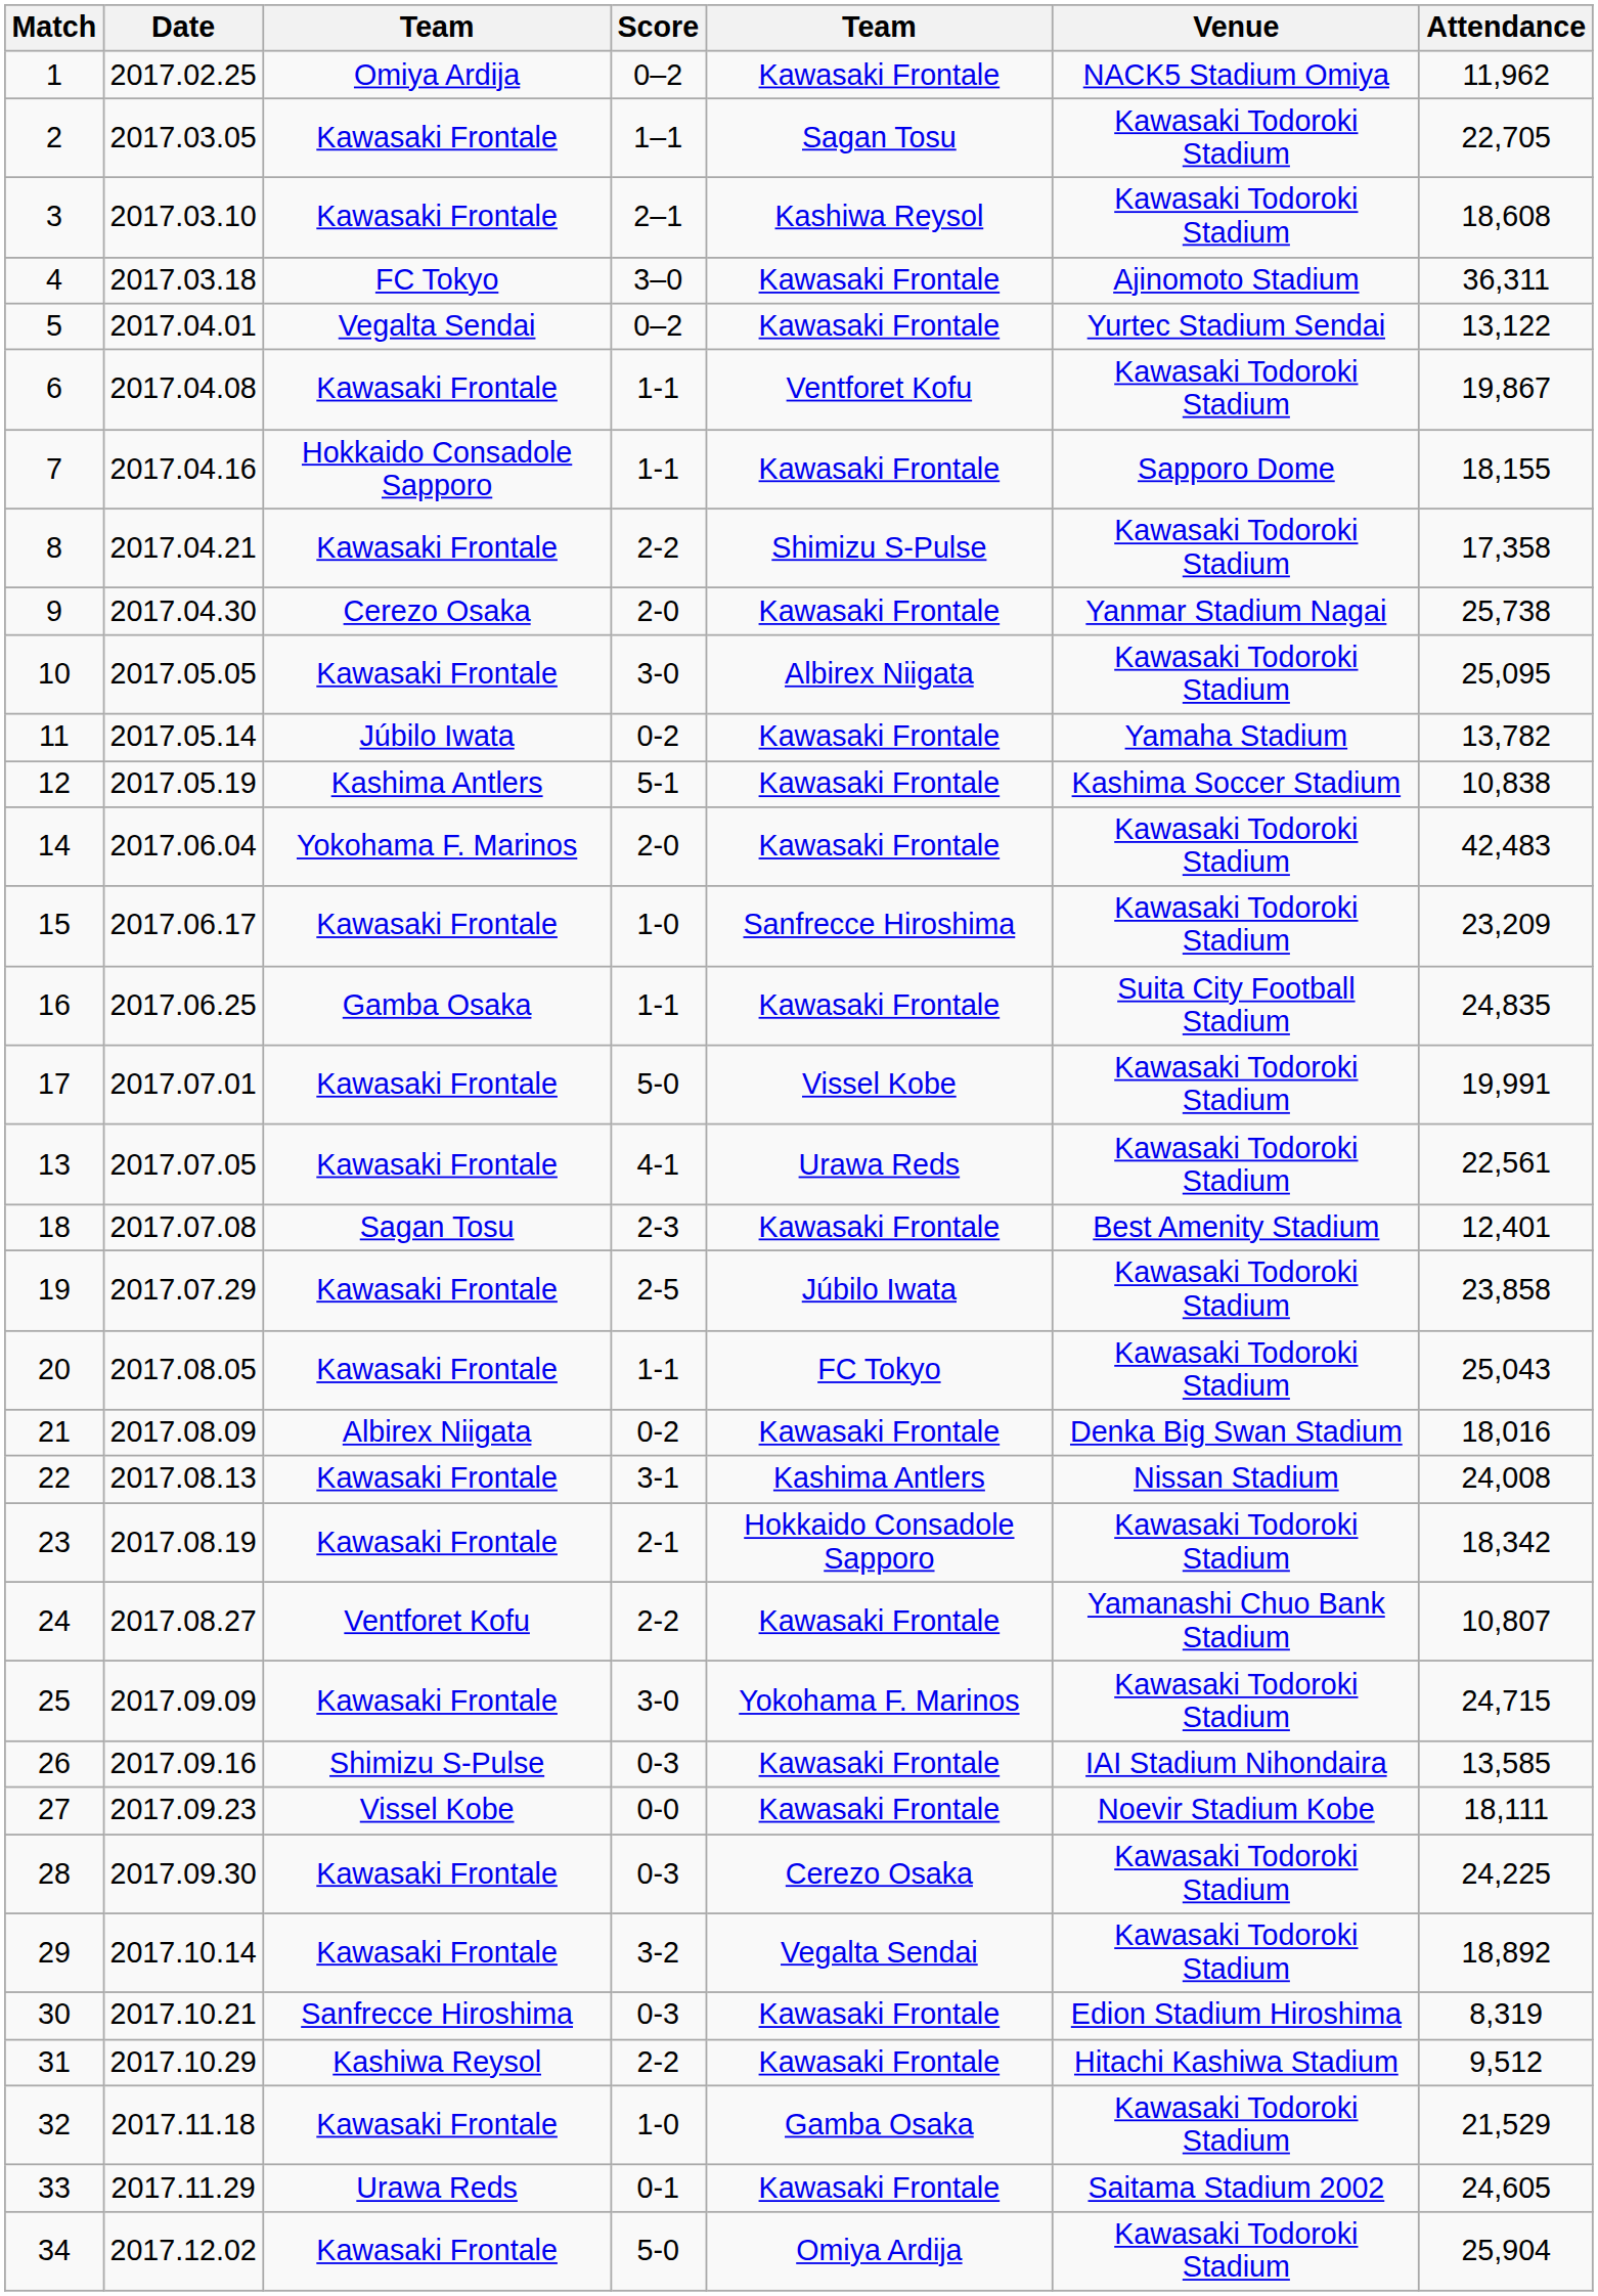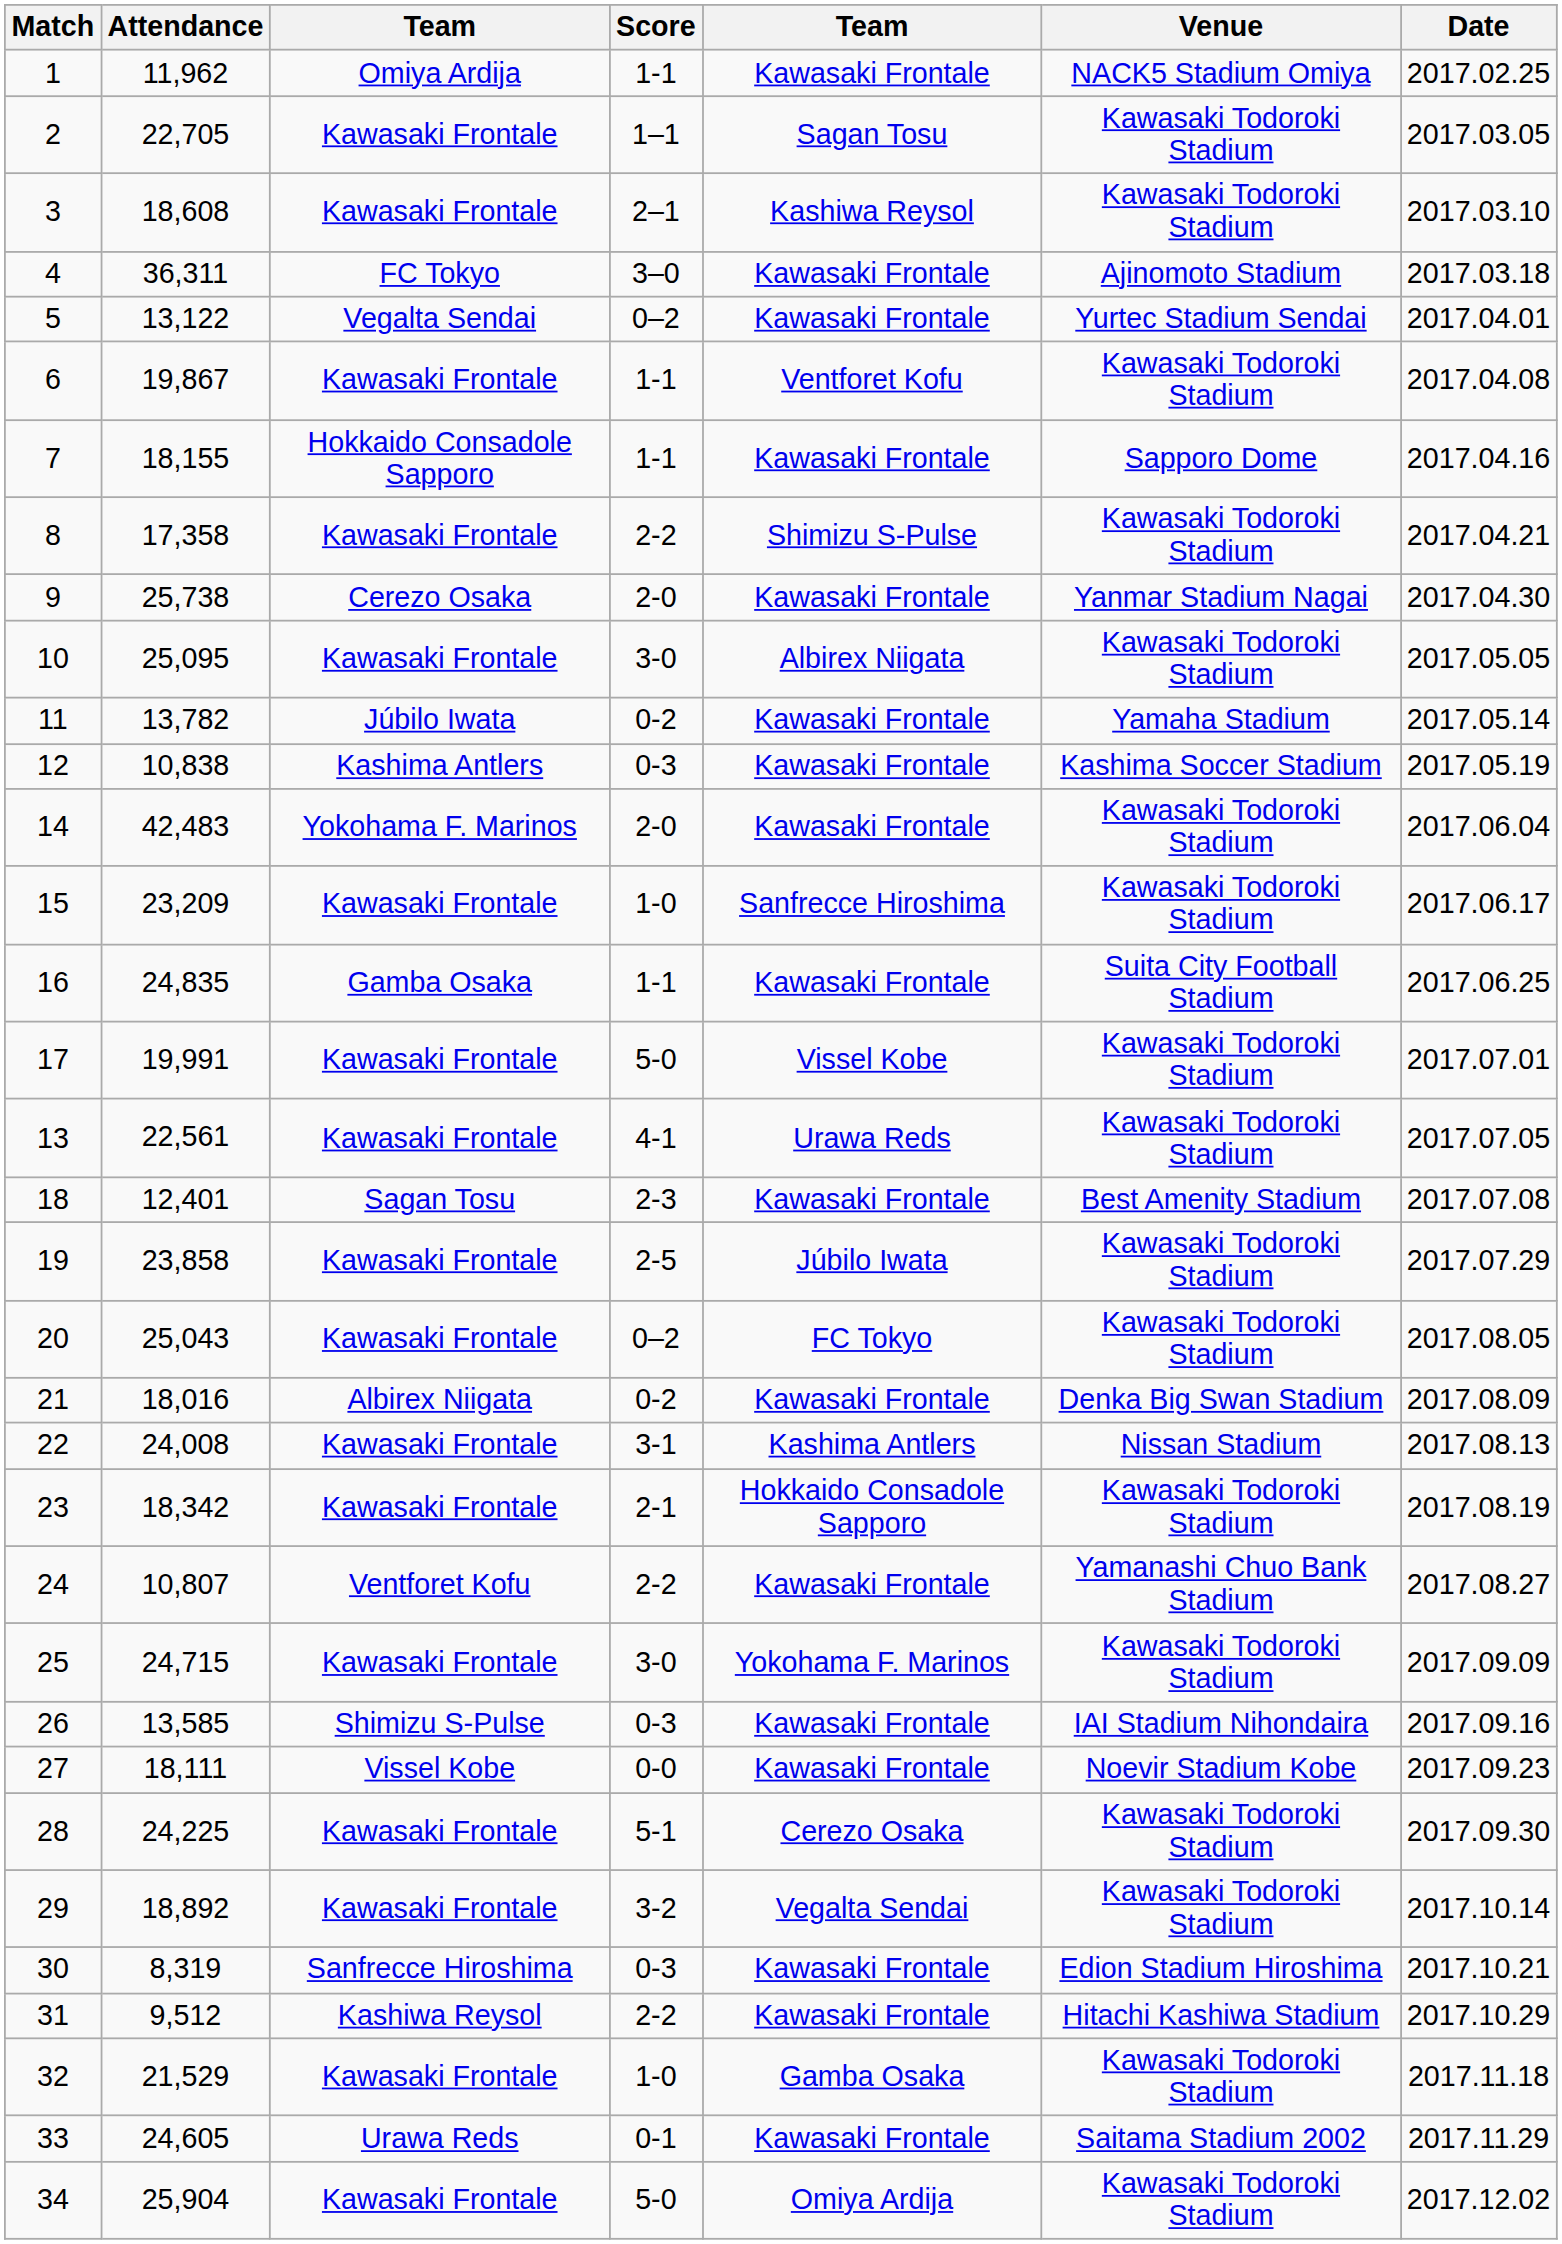columns swapped: Date <-> Attendance
1 | Score: 0–2 -> 1-1
12 | Score: 5-1 -> 0-3
20 | Score: 1-1 -> 0–2
28 | Score: 0-3 -> 5-1
